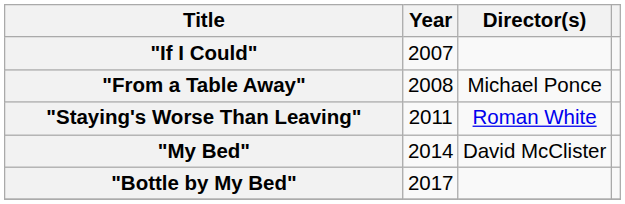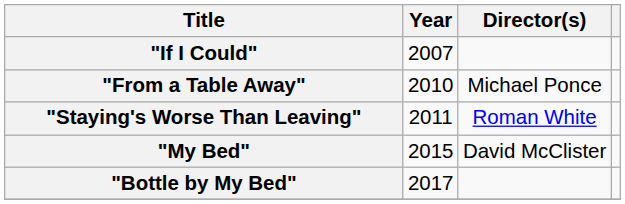"From a Table Away" | Year: 2008 -> 2010
"My Bed" | Year: 2014 -> 2015
